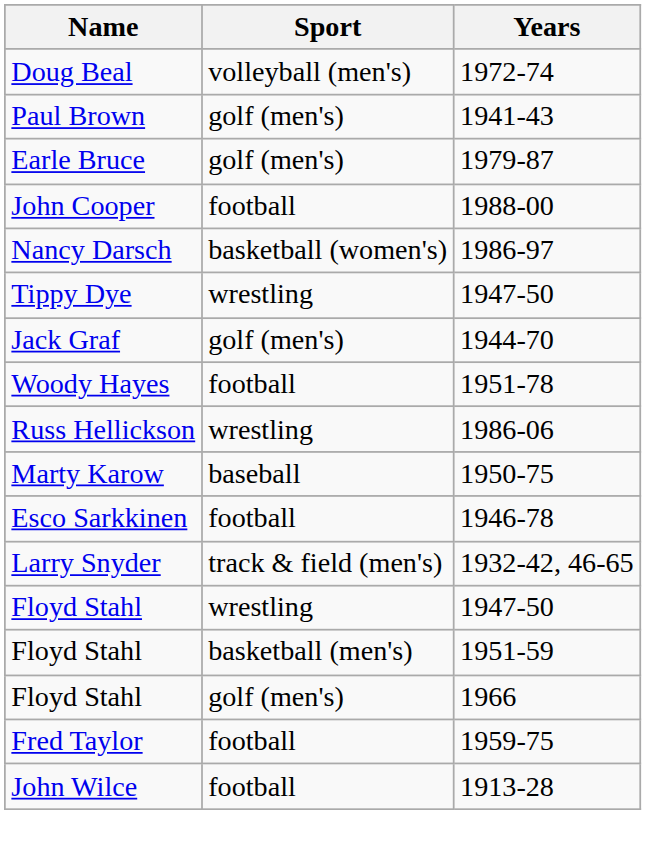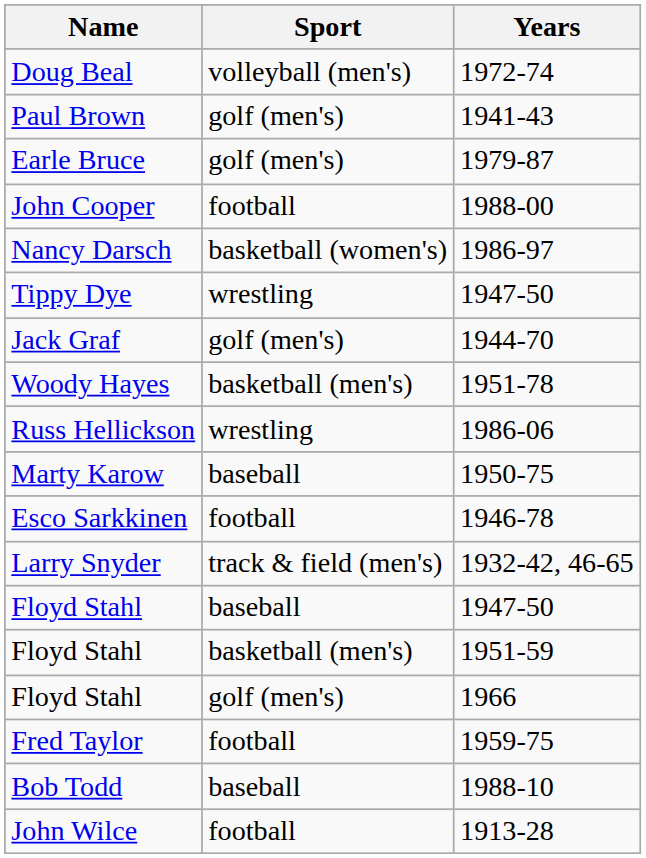1951-78 | Sport: football -> basketball (men's)
Floyd Stahl / 1947-50 | Sport: wrestling -> baseball
+ row: Bob Todd | baseball | 1988-10
